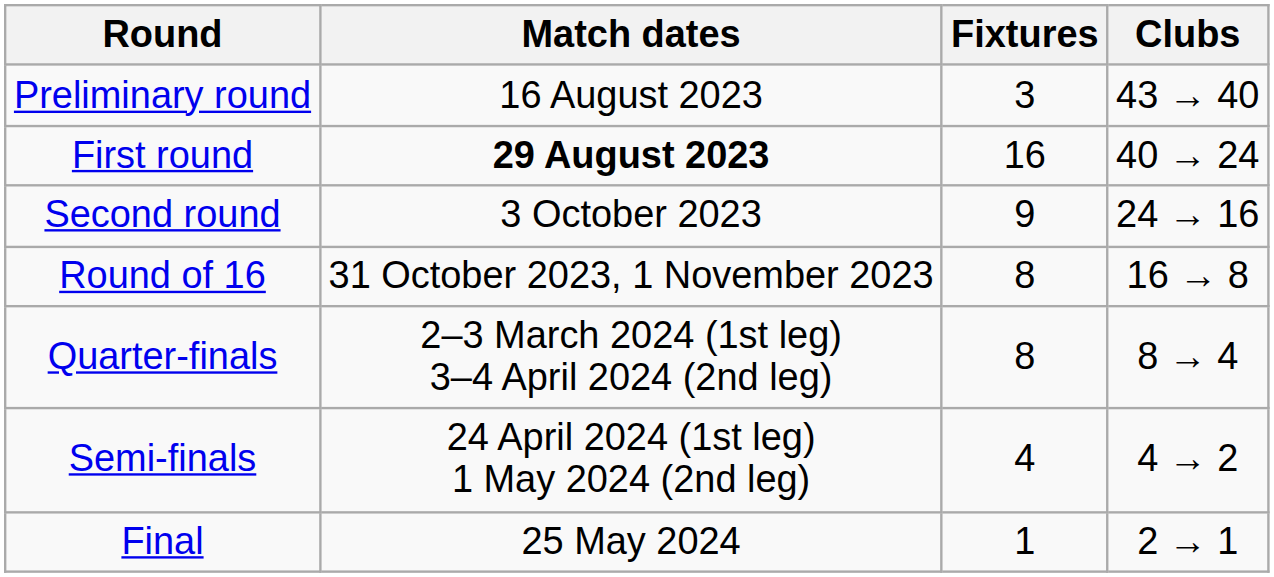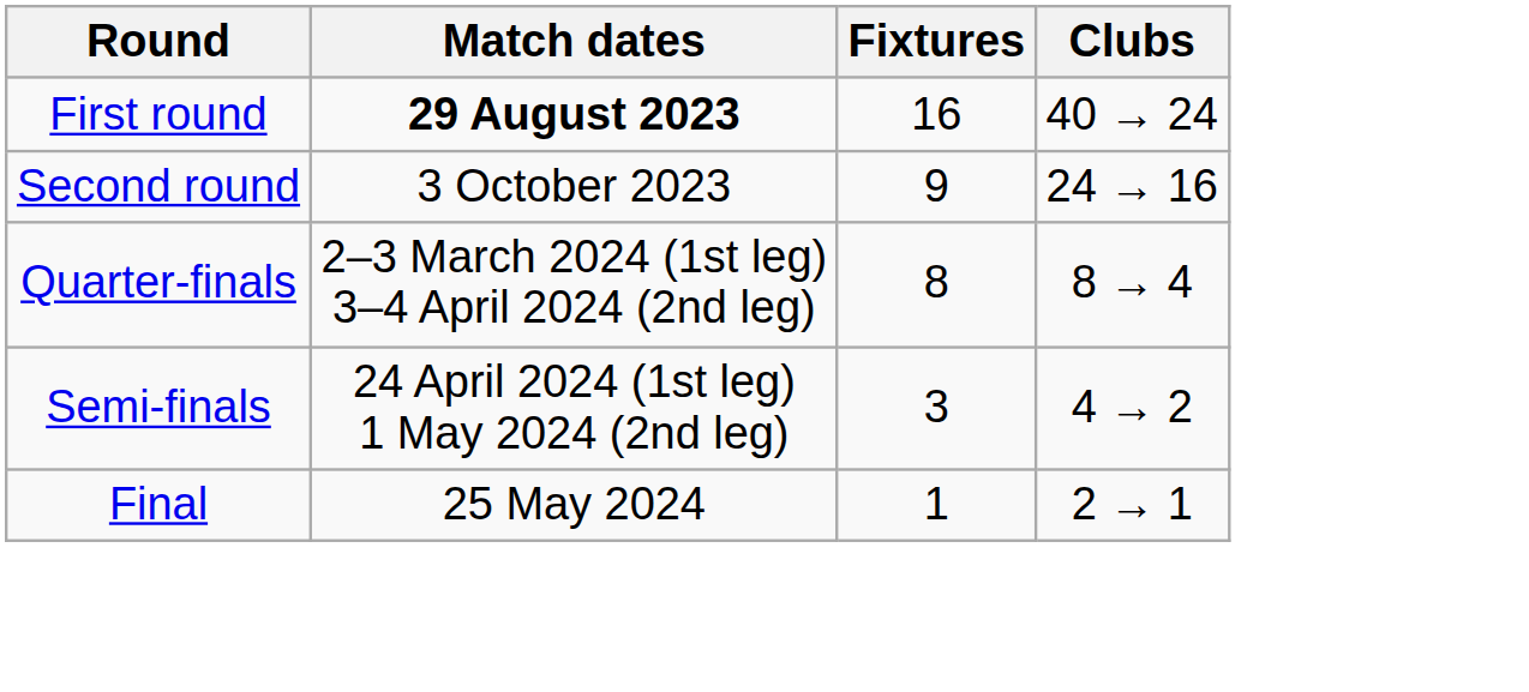- row: Preliminary round | 16 August 2023 | 3 | 43 → 40
- row: Round of 16 | 31 October 2023, 1 November 2023 | 8 | 16 → 8
Semi-finals | Fixtures: 4 -> 3
